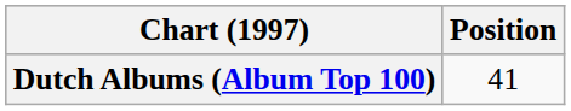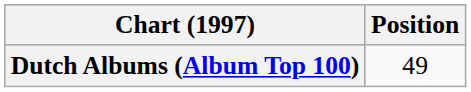Dutch Albums (Album Top 100) | Position: 41 -> 49
